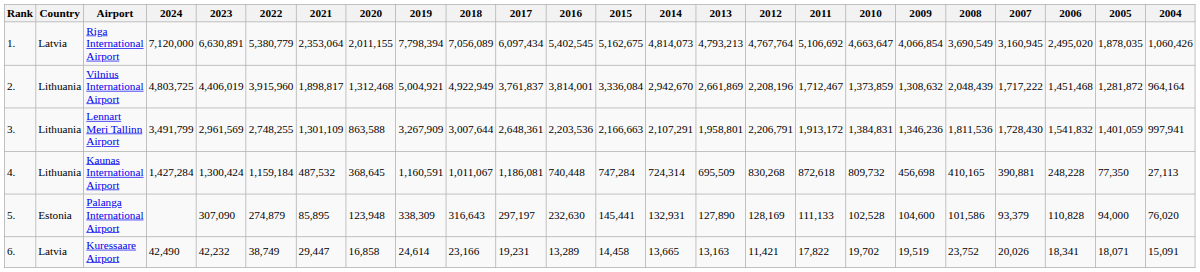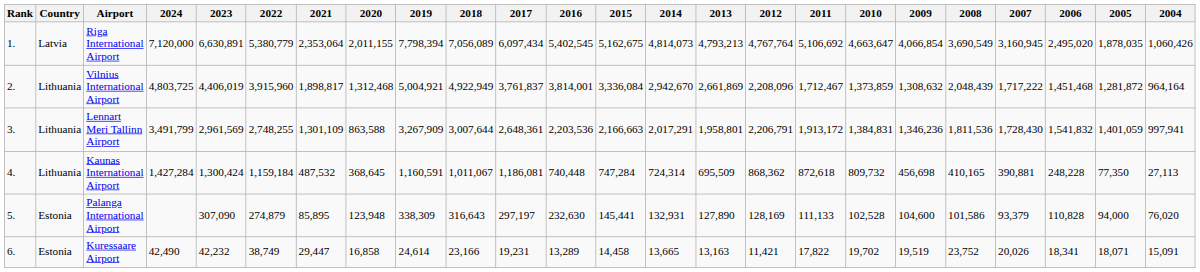Vilnius International Airport | 2012: 2,208,196 -> 2,208,096
Lennart Meri Tallinn Airport | 2014: 2,107,291 -> 2,017,291
Kaunas International Airport | 2012: 830,268 -> 868,362
Kuressaare Airport | Country: Latvia -> Estonia
